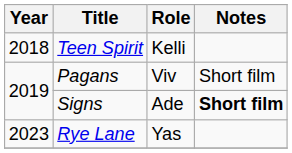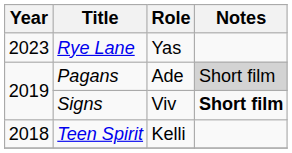rows swapped: Teen Spirit <-> Rye Lane
Pagans | Role: Viv -> Ade
Pagans | Notes: no background -> lightgrey background
Signs | Role: Ade -> Viv
